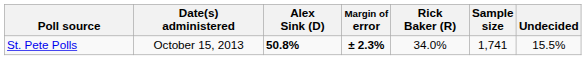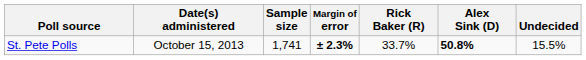columns swapped: Sample size <-> Alex Sink (D)
St. Pete Polls | Rick Baker (R): 34.0% -> 33.7%
